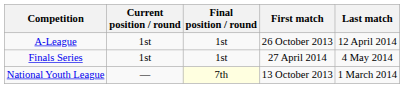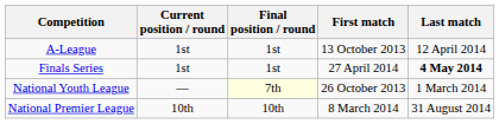A-League | First match: 26 October 2013 -> 13 October 2013
Finals Series | Last match: normal -> bold
National Youth League | First match: 13 October 2013 -> 26 October 2013
+ row: National Premier League | 10th | 10th | 8 March 2014 | 31 August 2014
